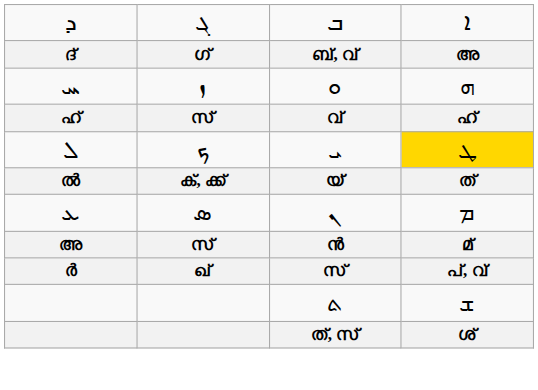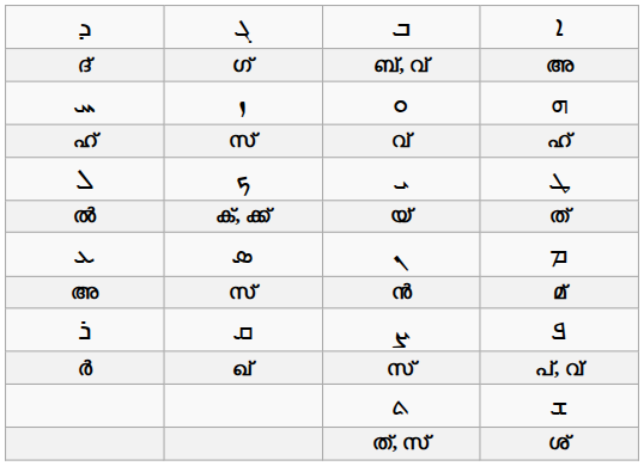ܠ | column 4: gold background -> no background
+ row: ܪ | ܩ | ܨ | ܦ
